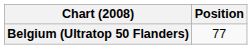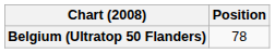Belgium (Ultratop 50 Flanders) | Position: 77 -> 78
